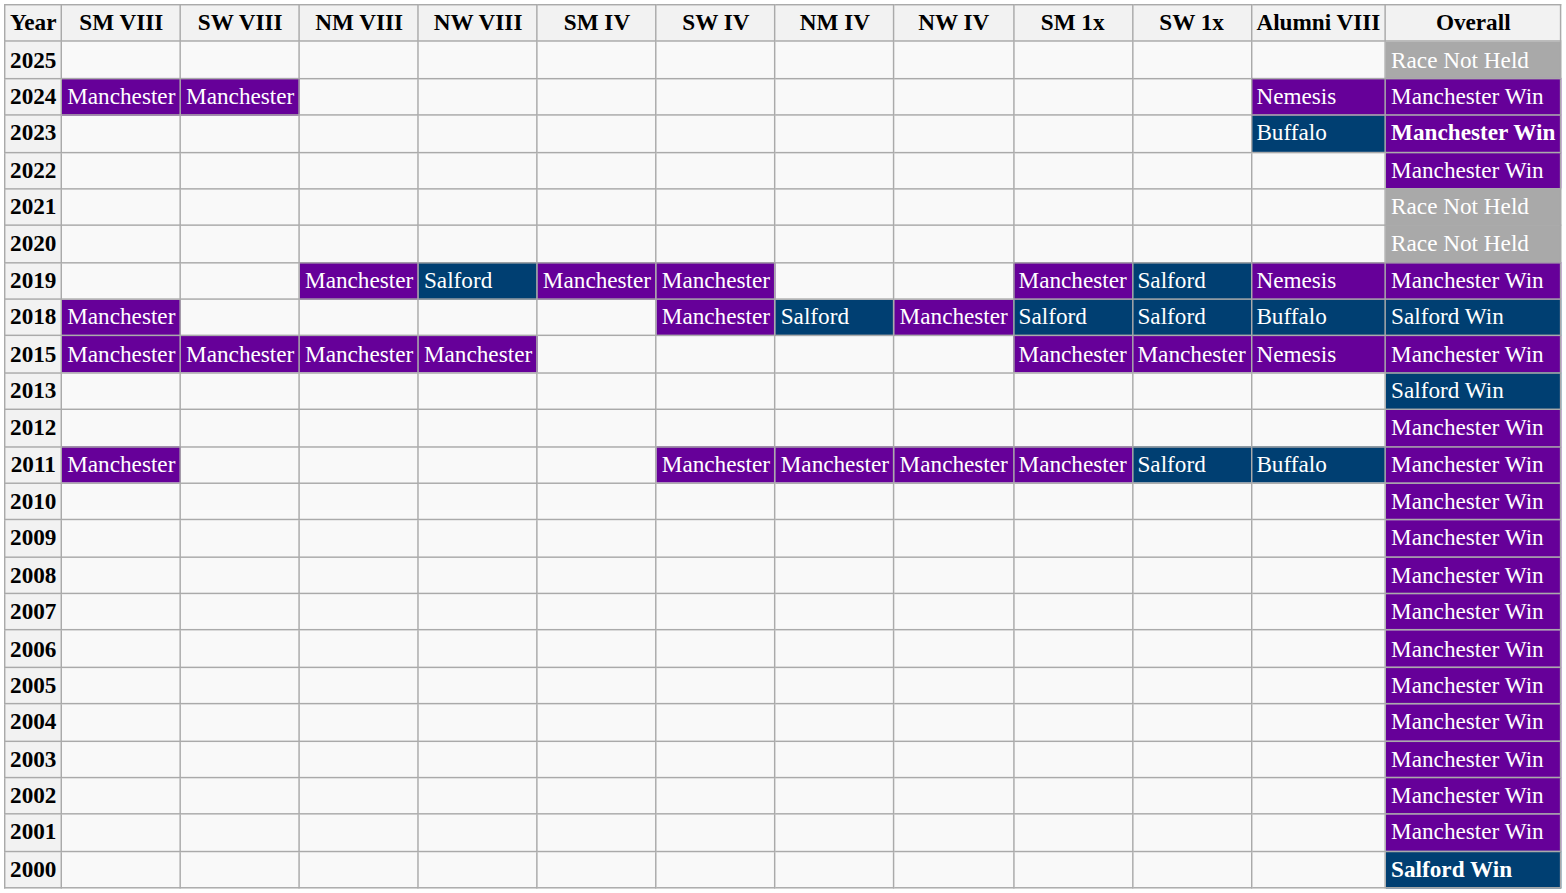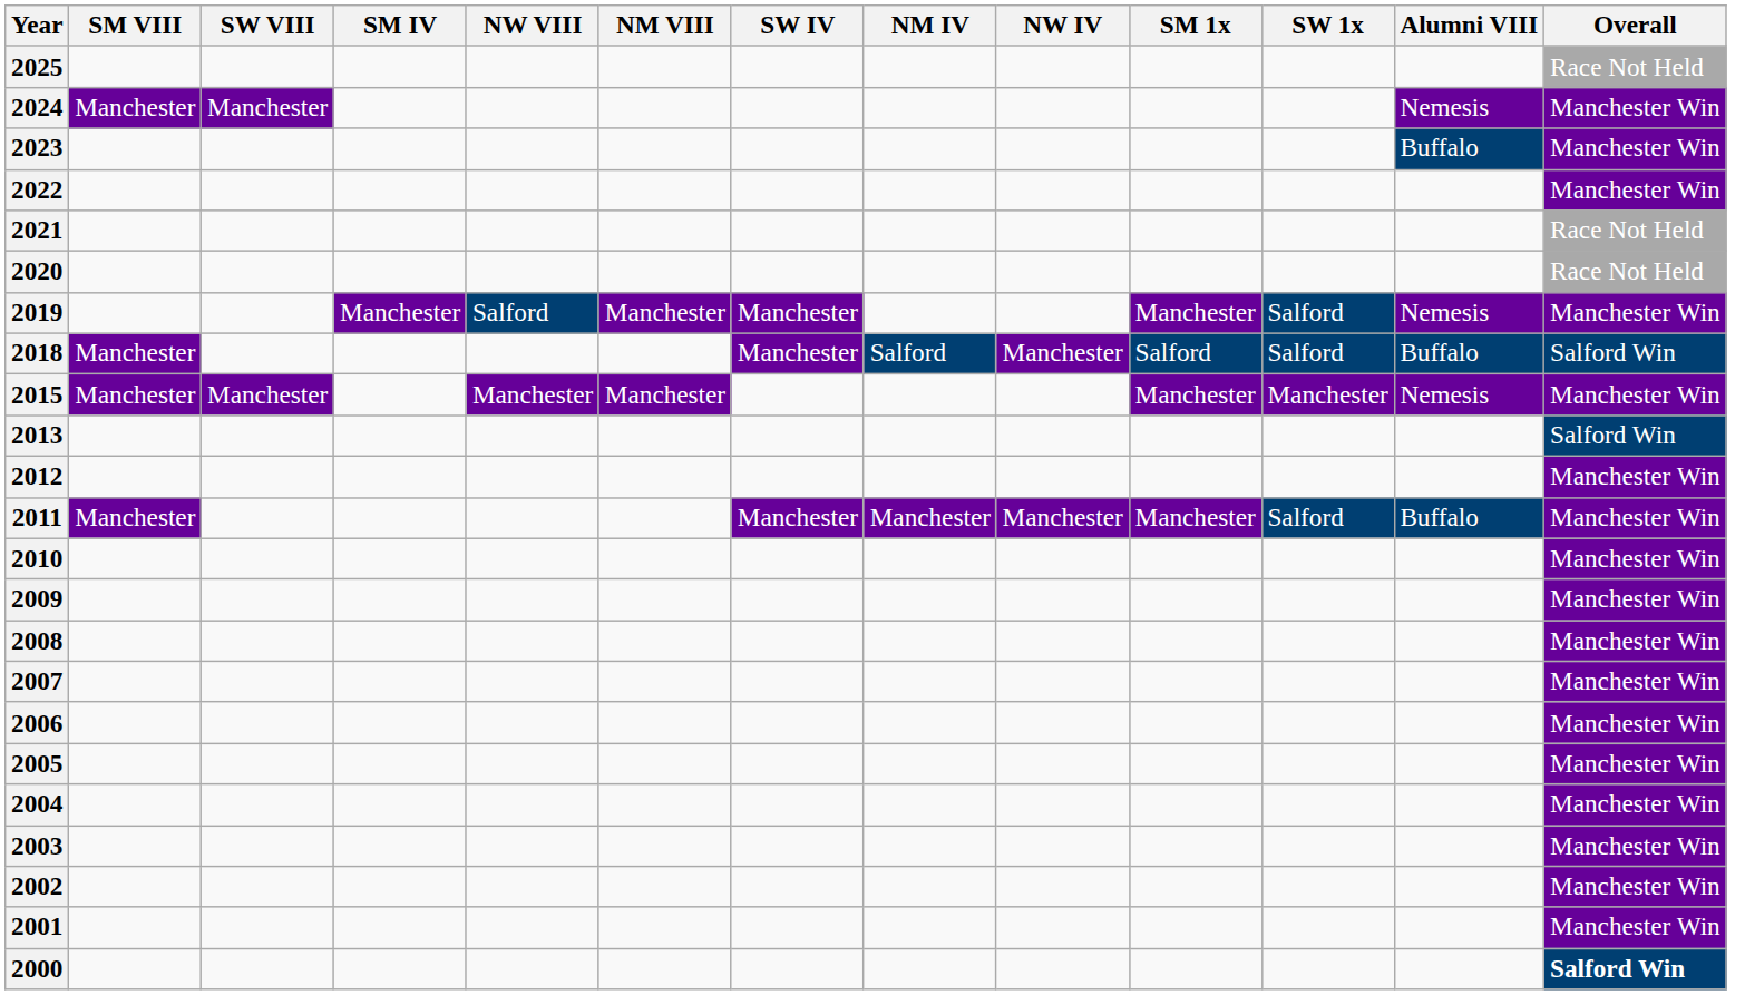columns swapped: NM VIII <-> SM IV
2023 | Overall: bold -> normal
